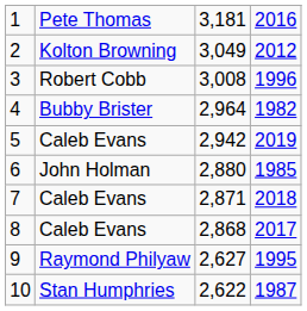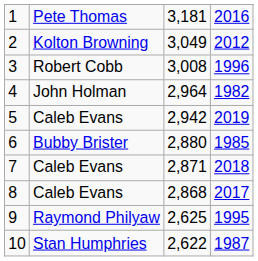4 | column 2: Bubby Brister -> John Holman
6 | column 2: John Holman -> Bubby Brister
9 | column 3: 2,627 -> 2,625
